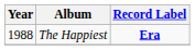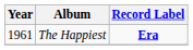The Happiest | Year: 1988 -> 1961
